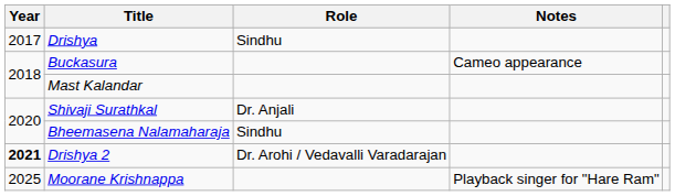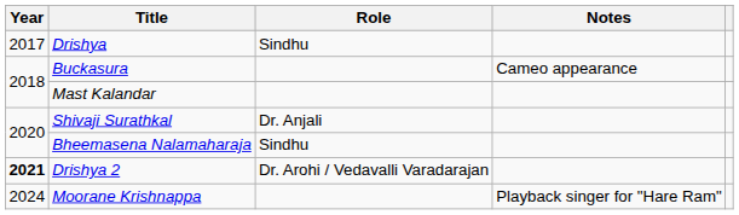Moorane Krishnappa | Year: 2025 -> 2024
